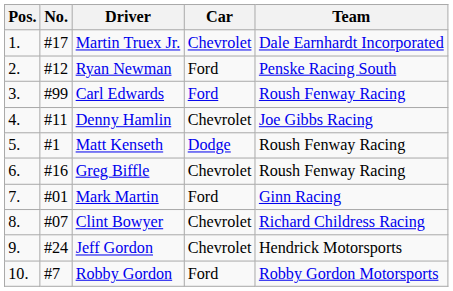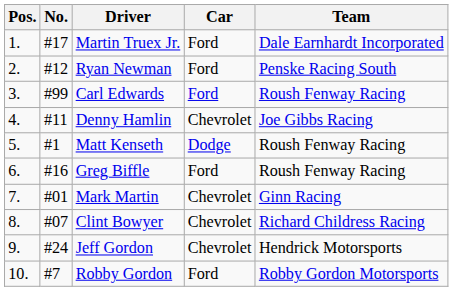Martin Truex Jr. | Car: Chevrolet -> Ford
Greg Biffle | Car: Chevrolet -> Ford
Mark Martin | Car: Ford -> Chevrolet
